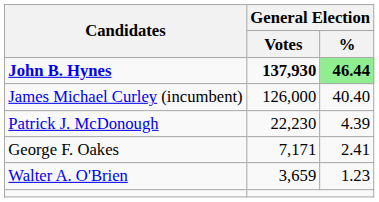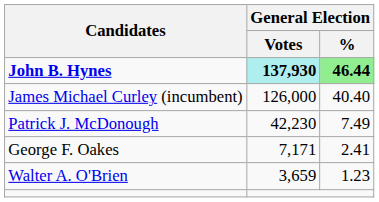John B. Hynes | General Election / Votes: no background -> paleturquoise background
Patrick J. McDonough | General Election / Votes: 22,230 -> 42,230
Patrick J. McDonough | General Election / %: 4.39 -> 7.49
